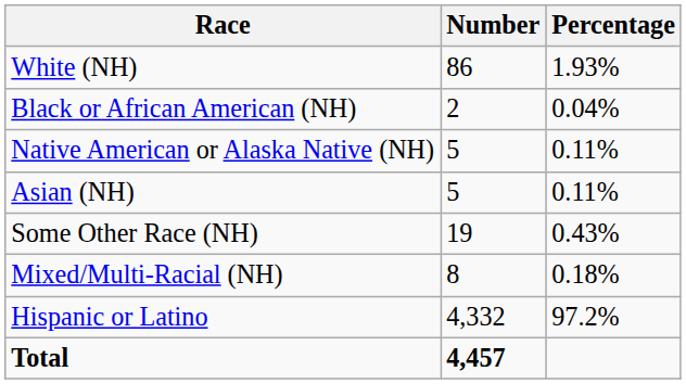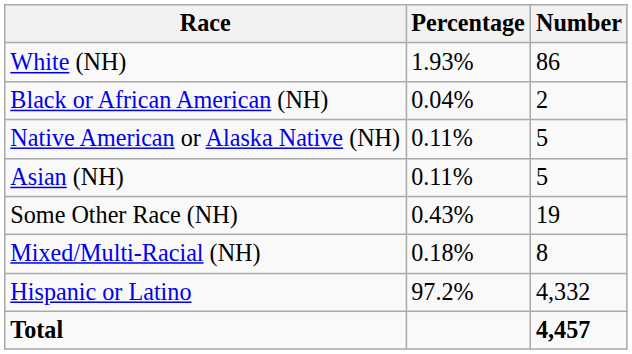columns swapped: Number <-> Percentage
